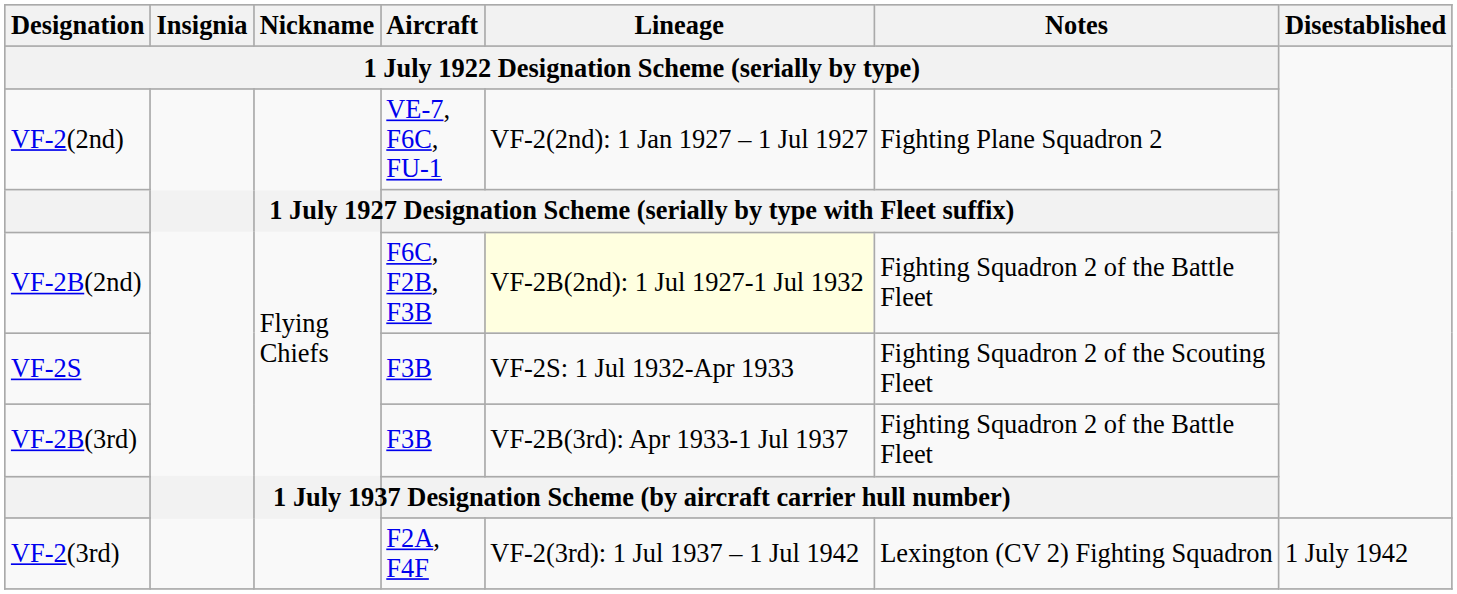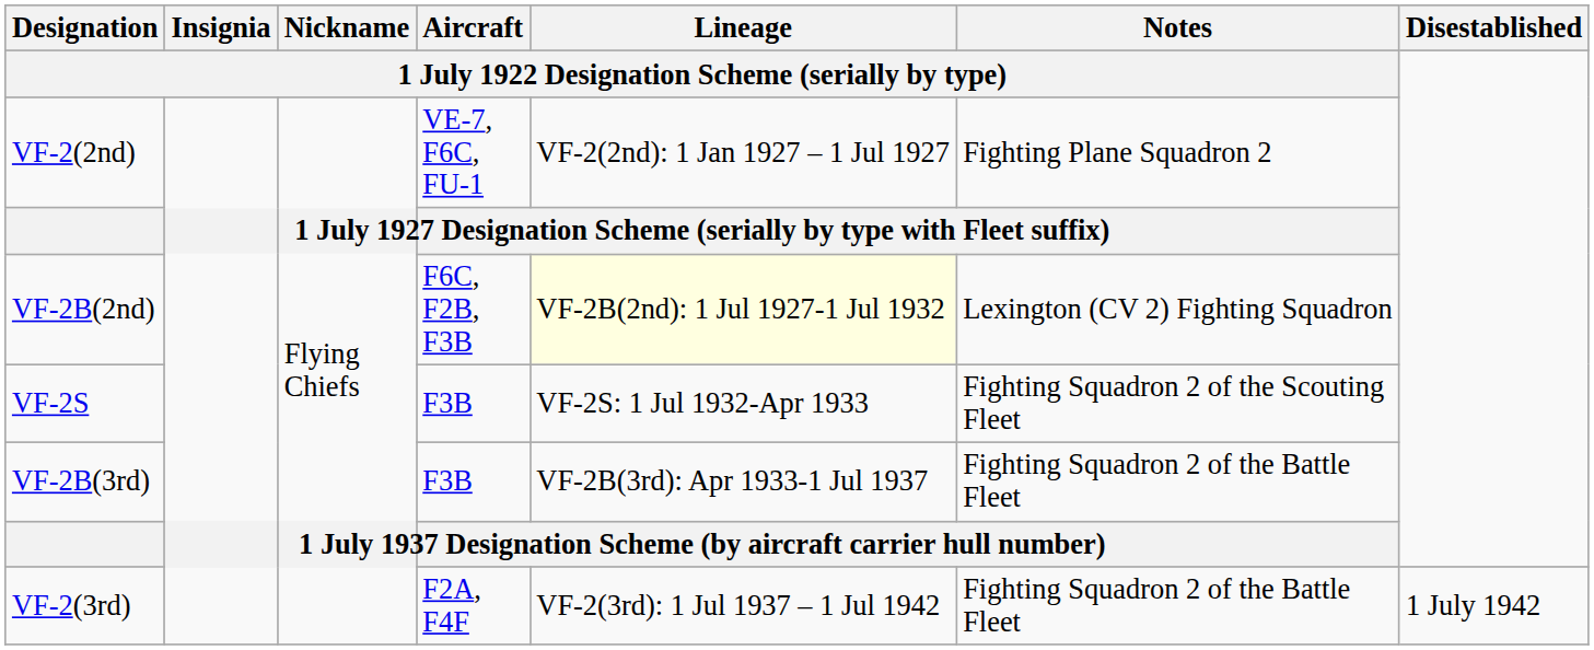VF-2B(2nd) | Notes / 1 July 1922 Designation Scheme (serially by type): Fighting Squadron 2 of the Battle Fleet -> Lexington (CV 2) Fighting Squadron
VF-2(3rd) | Notes / 1 July 1922 Designation Scheme (serially by type): Lexington (CV 2) Fighting Squadron -> Fighting Squadron 2 of the Battle Fleet
